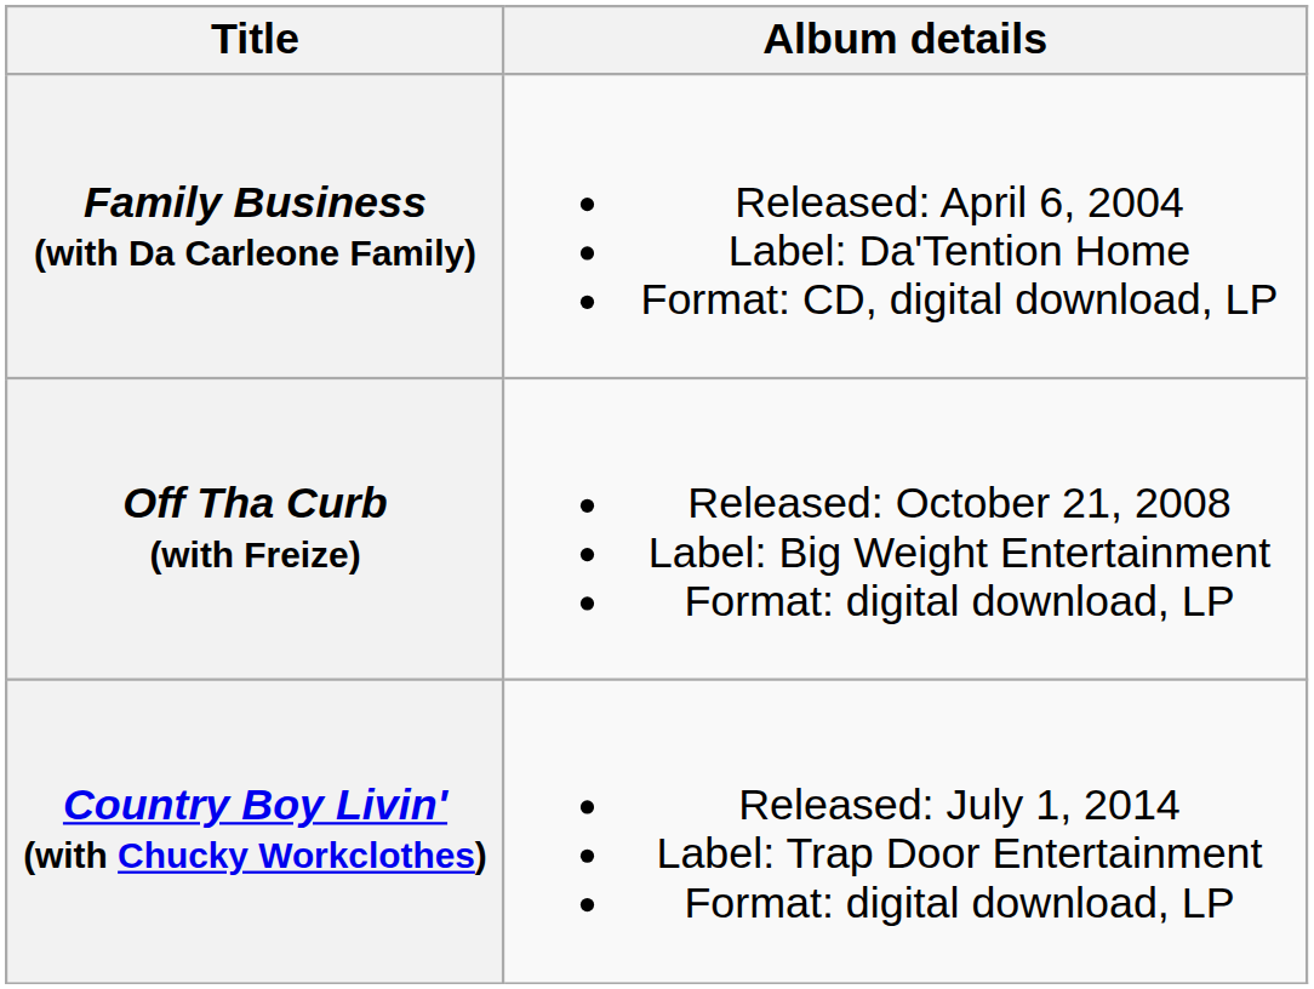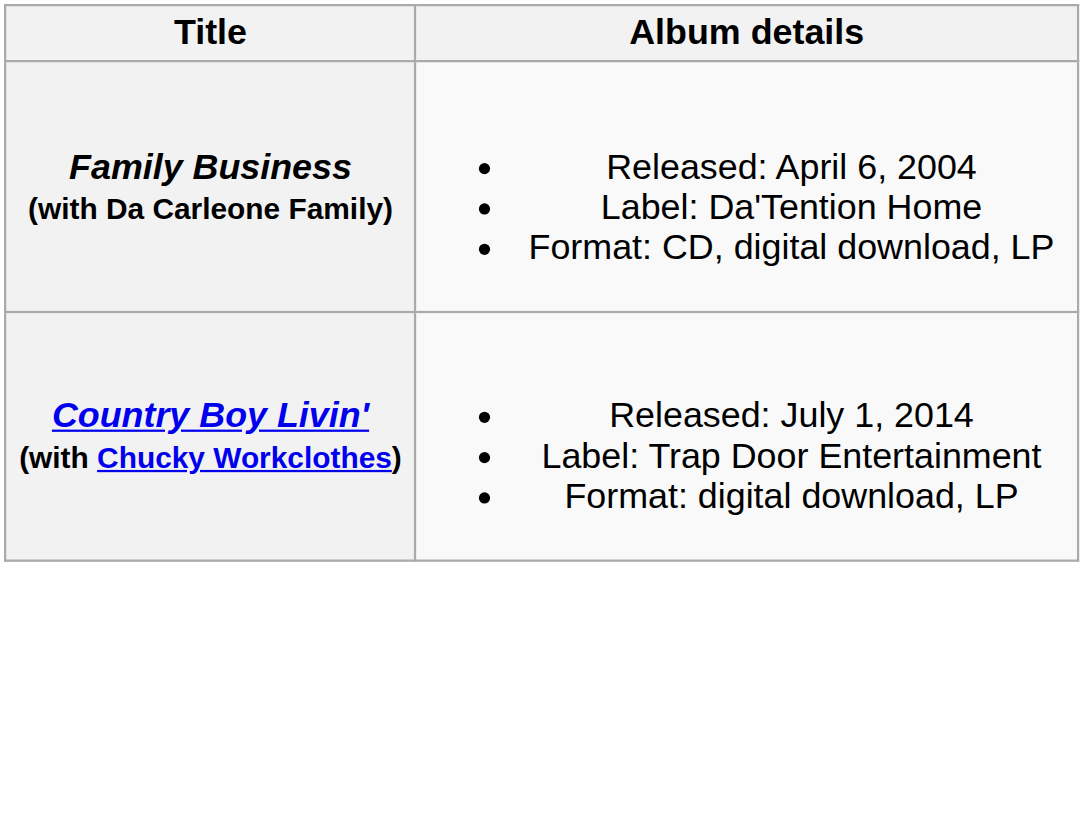- row: Off Tha Curb (with Freize) | Released: October 21, 2008 Label: Big Weight Entertainment Format: digital download, LP
